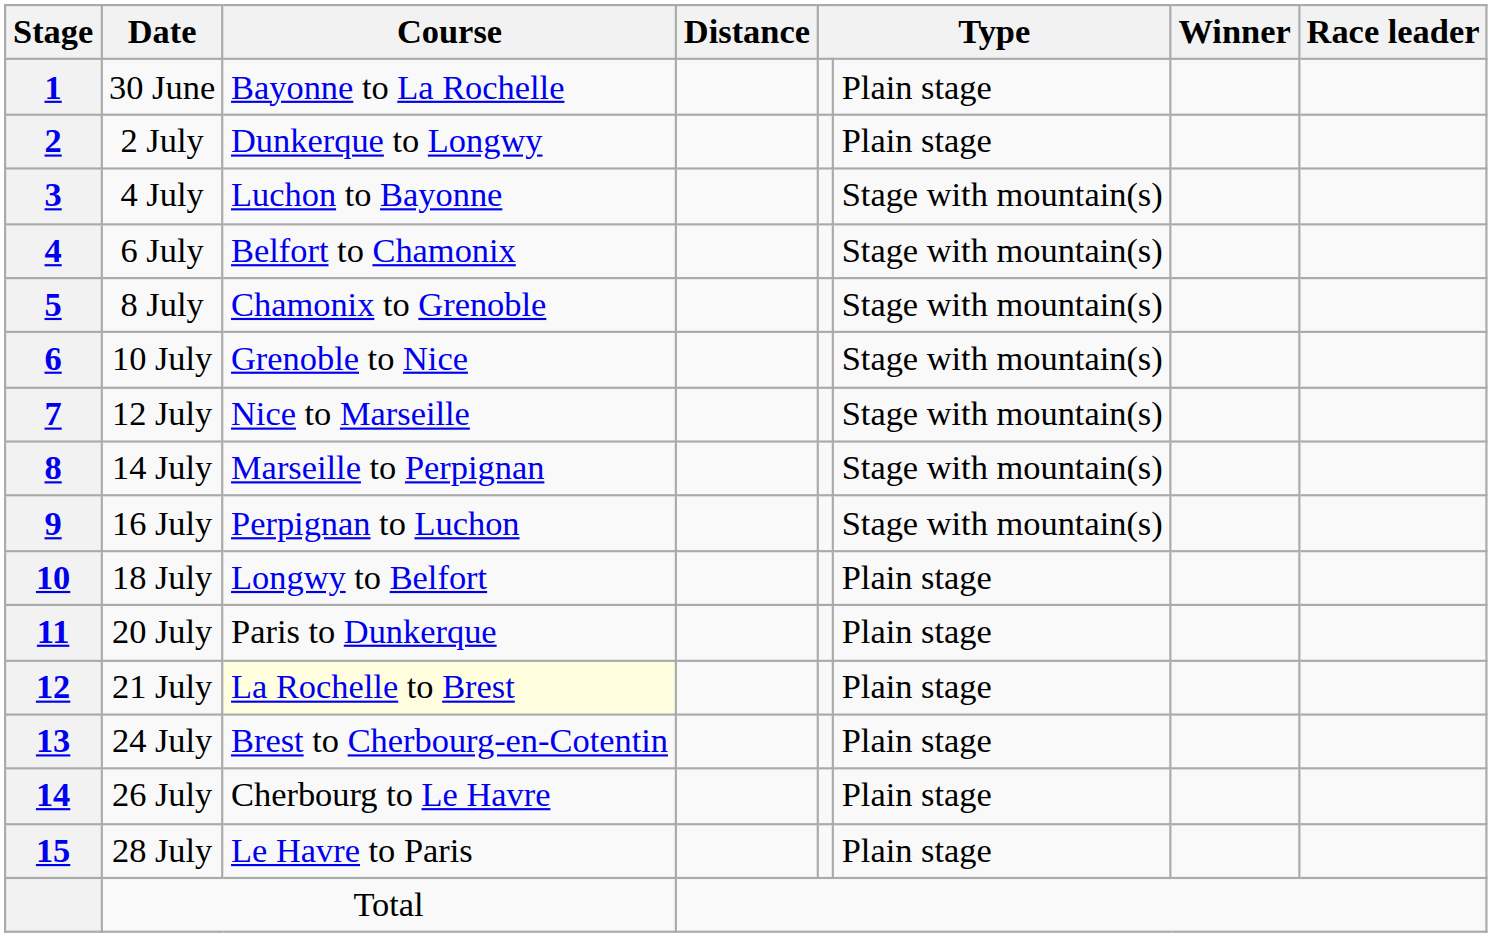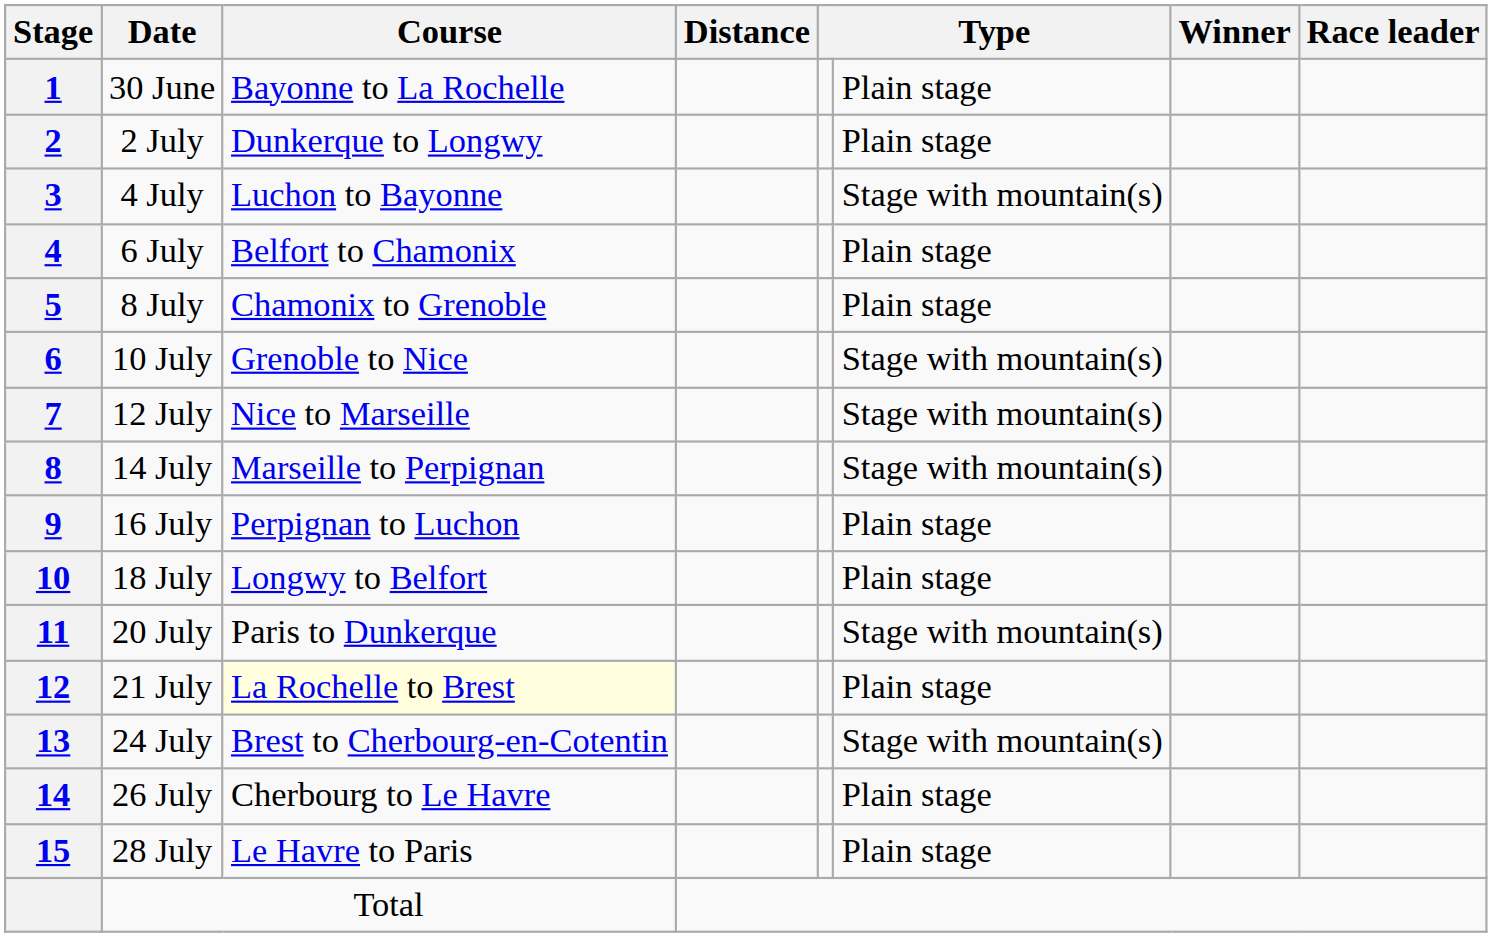6 July | column 6: Stage with mountain(s) -> Plain stage
8 July | column 6: Stage with mountain(s) -> Plain stage
16 July | column 6: Stage with mountain(s) -> Plain stage
20 July | column 6: Plain stage -> Stage with mountain(s)
24 July | column 6: Plain stage -> Stage with mountain(s)
